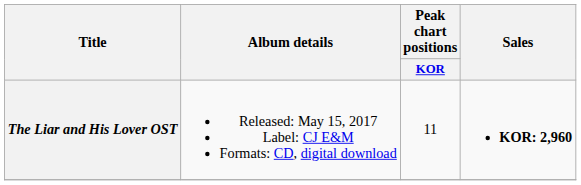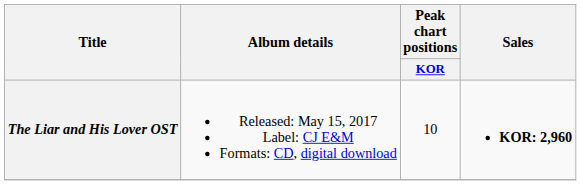The Liar and His Lover OST | Peak chart positions / KOR: 11 -> 10
